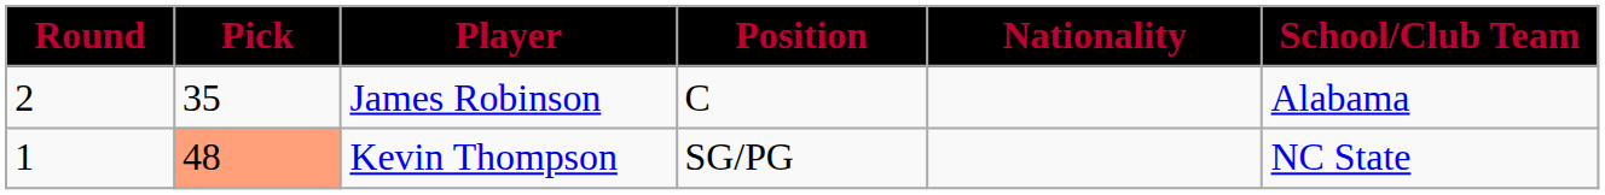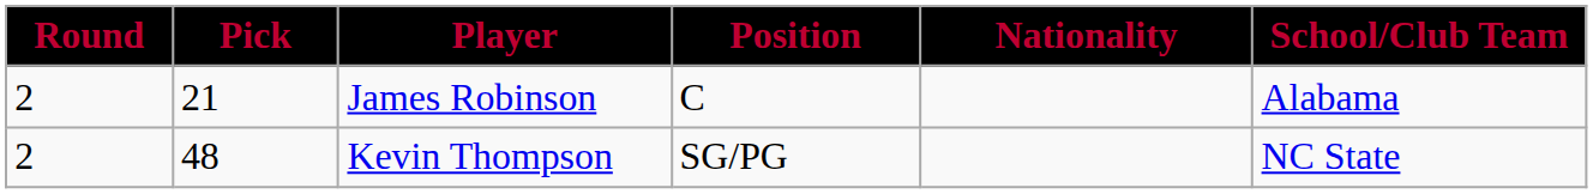James Robinson | Pick: 35 -> 21
Kevin Thompson | Round: 1 -> 2
Kevin Thompson | Pick: lightsalmon background -> no background
